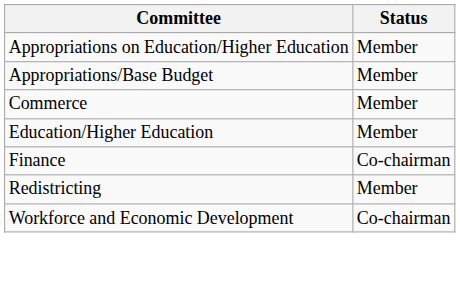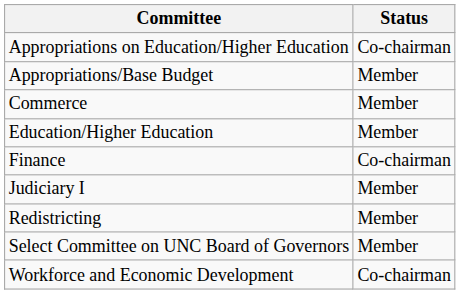Appropriations on Education/Higher Education | Status: Member -> Co-chairman
+ row: Judiciary I | Member
+ row: Select Committee on UNC Board of Governors | Member
